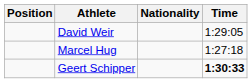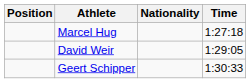rows swapped: Marcel Hug <-> David Weir
Geert Schipper | Time: bold -> normal
